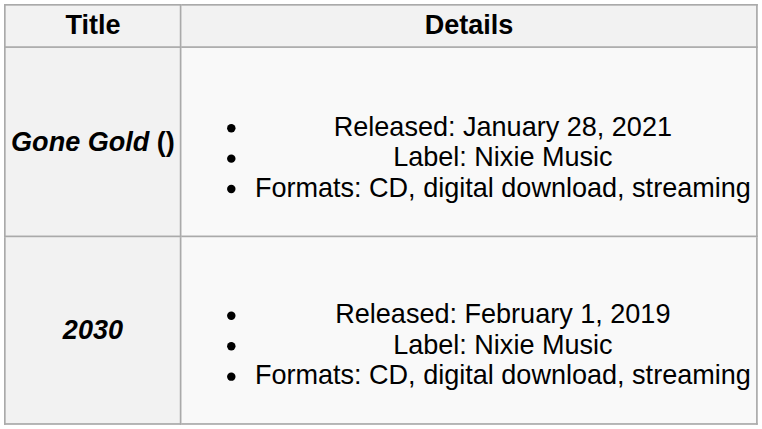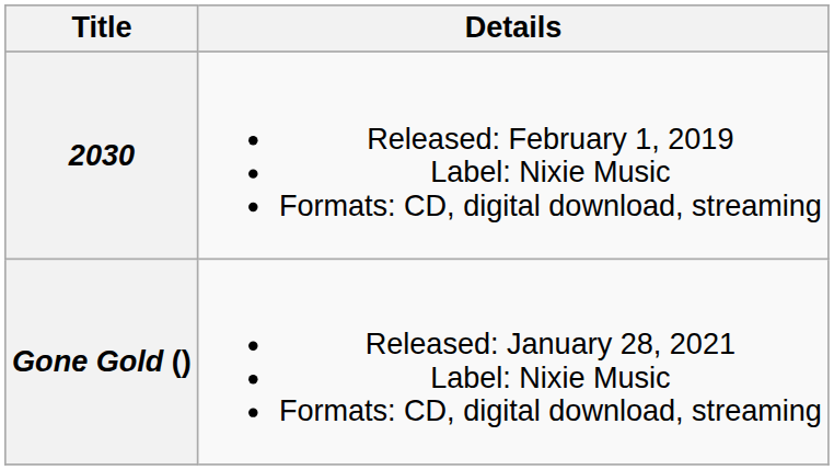rows swapped: 2030 <-> Gone Gold ()
